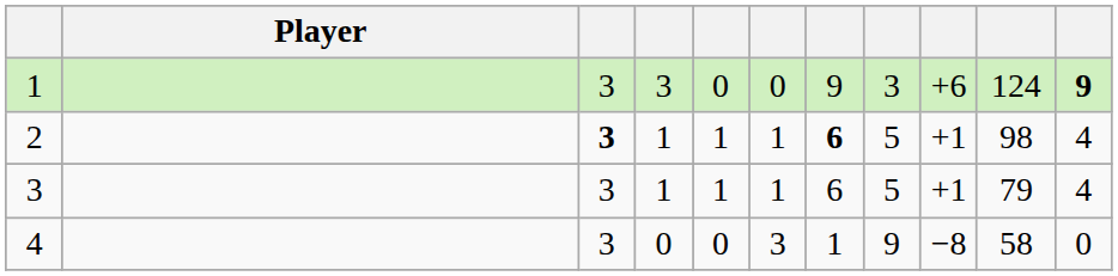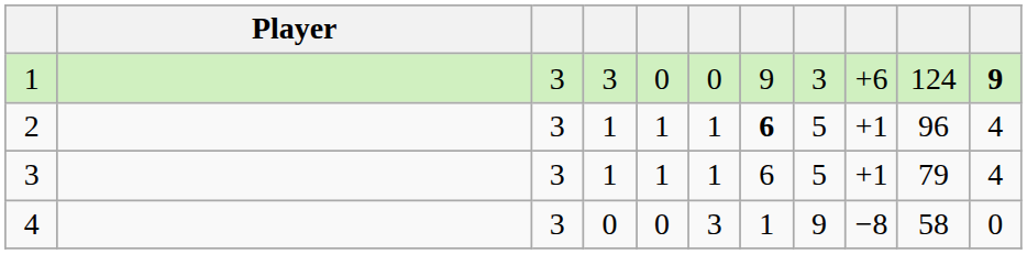2 | column 3: bold -> normal
2 | column 10: 98 -> 96
